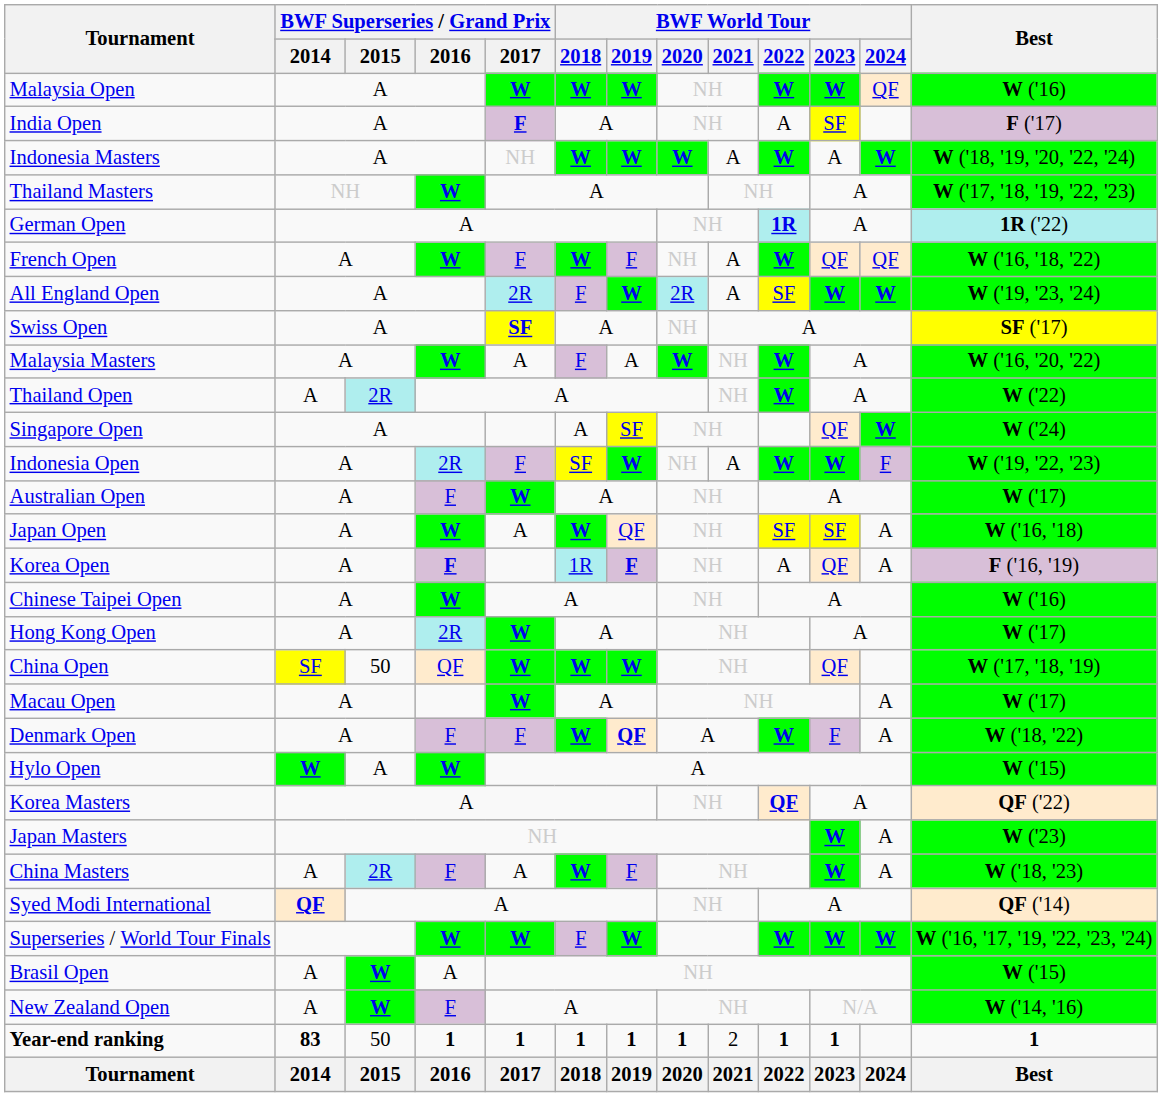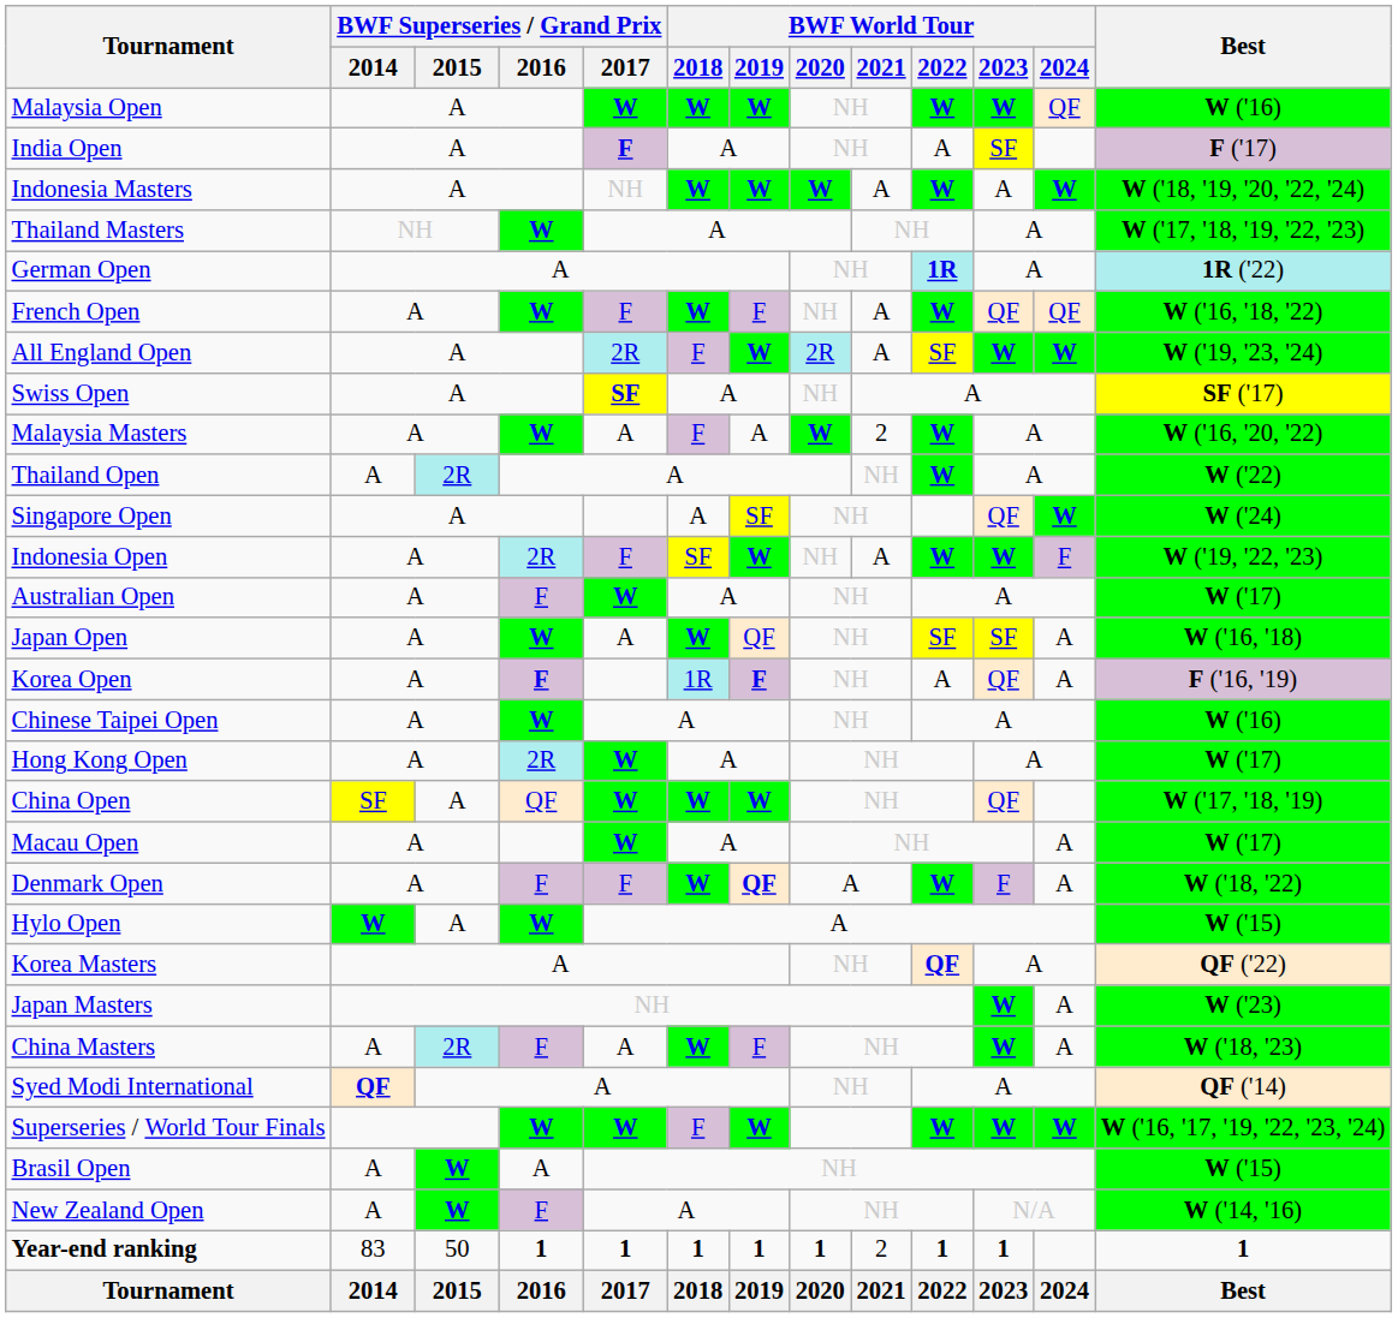Malaysia Masters | BWF World Tour / 2021: NH -> 2
China Open | BWF Superseries / Grand Prix / 2015: 50 -> A
Year-end ranking | BWF Superseries / Grand Prix / 2014: bold -> normal
